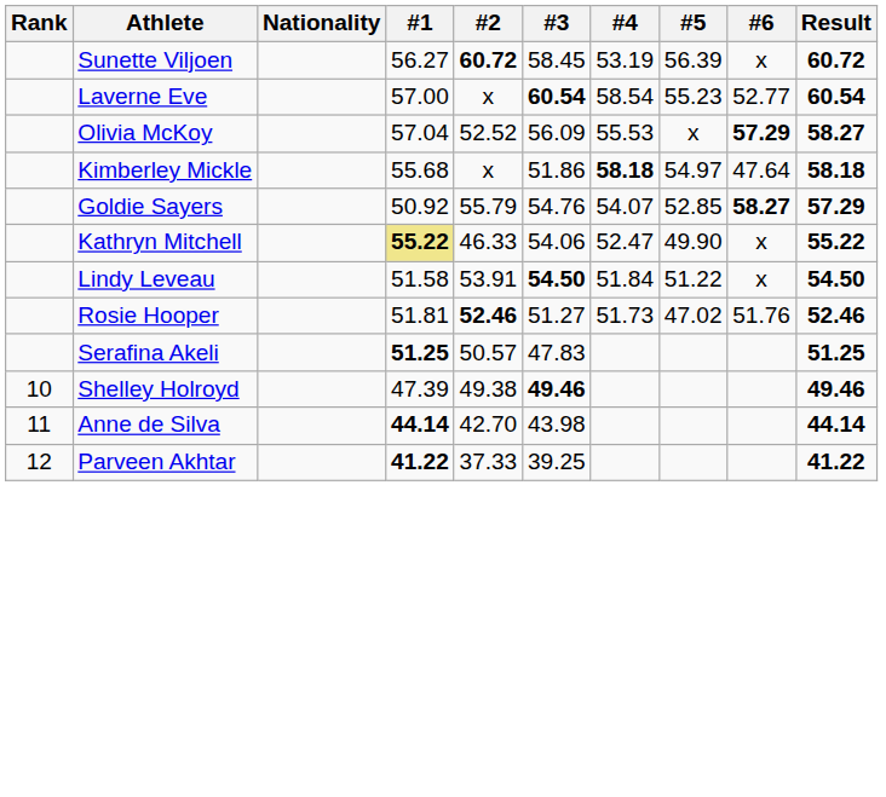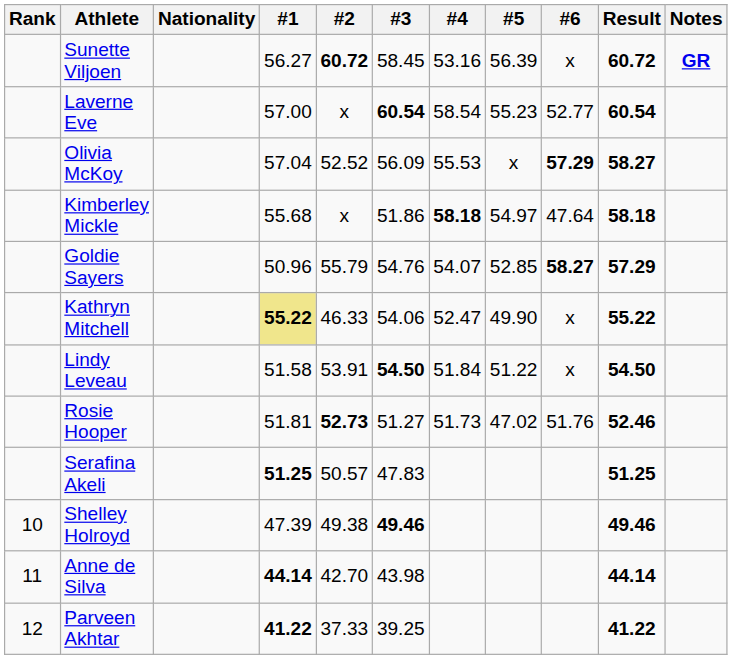+ column: Notes | GR
Sunette Viljoen | #4: 53.19 -> 53.16
Goldie Sayers | #1: 50.92 -> 50.96
Rosie Hooper | #2: 52.46 -> 52.73
